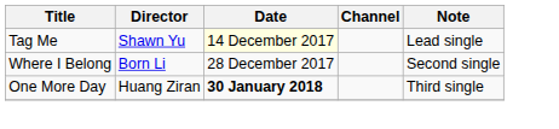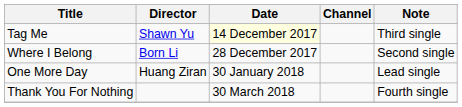Tag Me | Note: Lead single -> Third single
One More Day | Date: bold -> normal
One More Day | Note: Third single -> Lead single
+ row: Thank You For Nothing | 30 March 2018 | Fourth single
